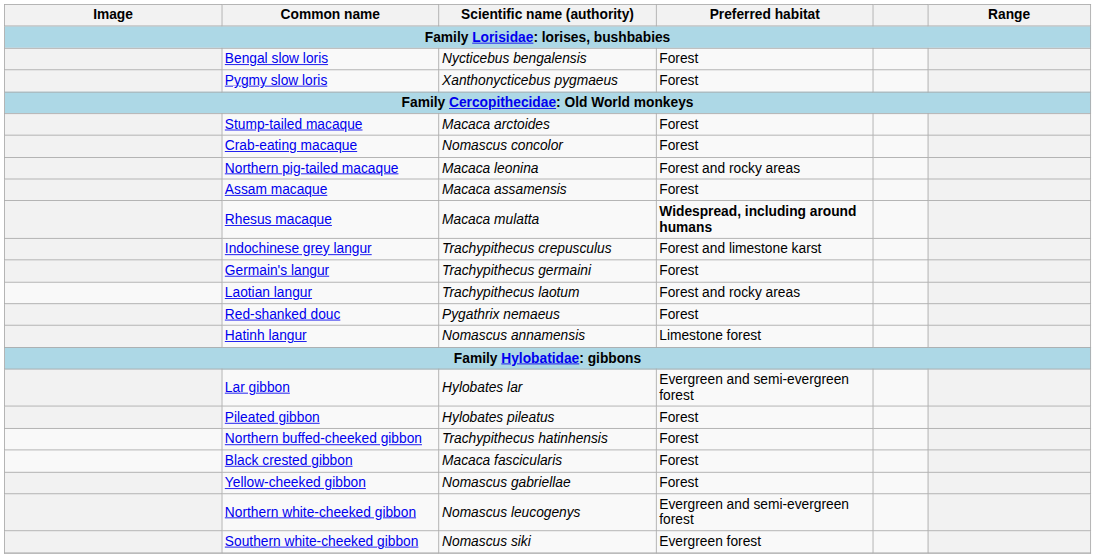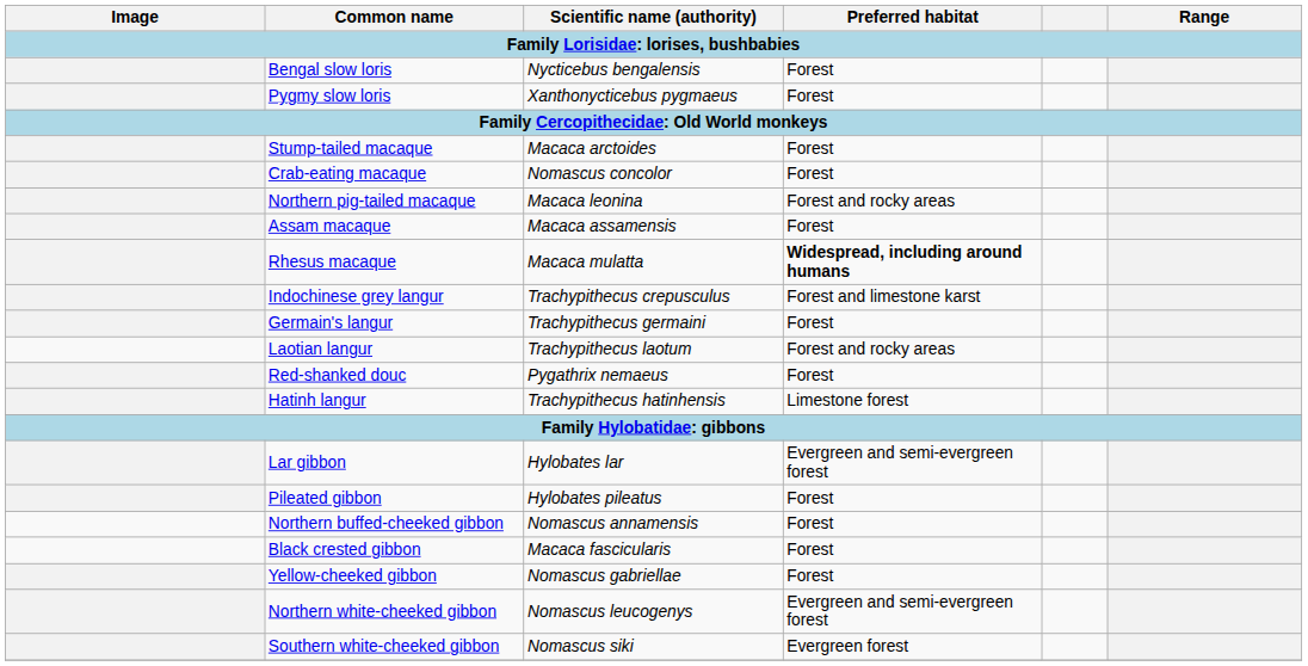Hatinh langur | Scientific name (authority): Nomascus annamensis -> Trachypithecus hatinhensis
Northern buffed-cheeked gibbon | Scientific name (authority): Trachypithecus hatinhensis -> Nomascus annamensis
